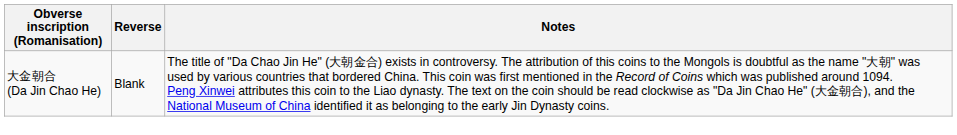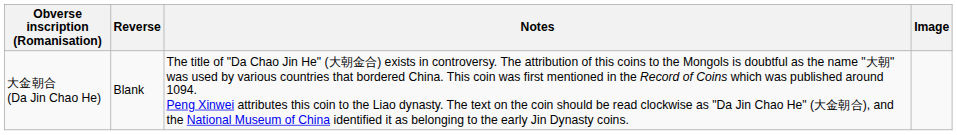+ column: Image
